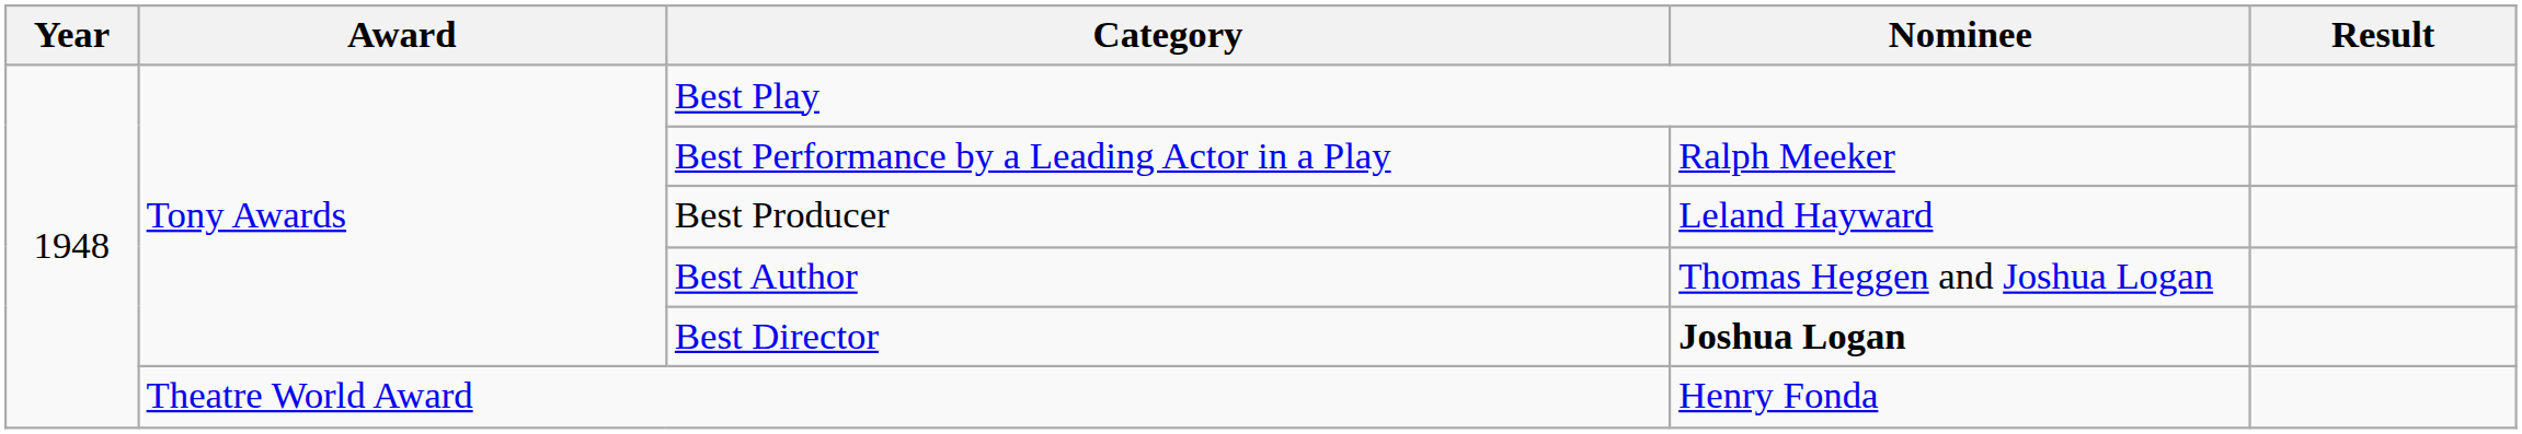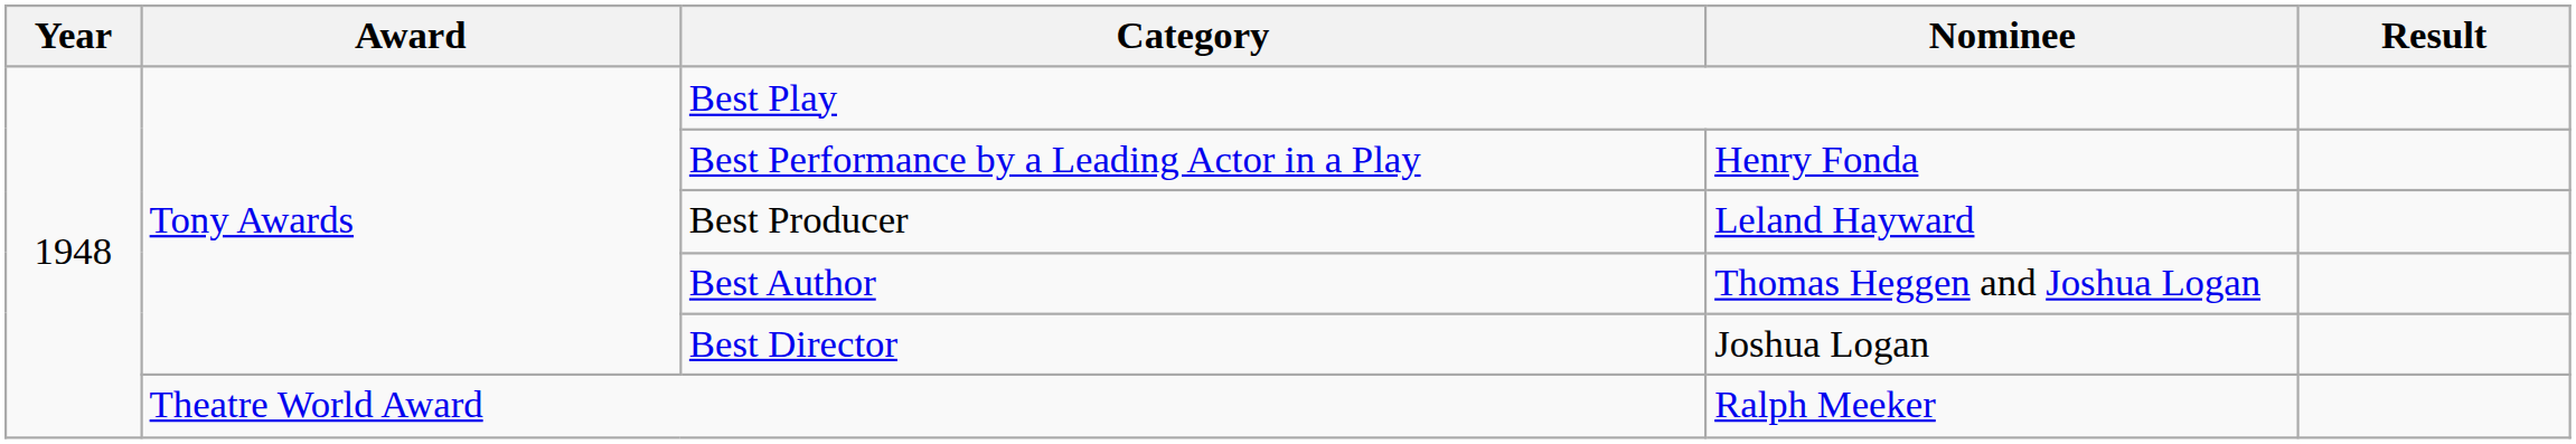Best Performance by a Leading Actor in a Play | Nominee: Ralph Meeker -> Henry Fonda
Best Director | Nominee: bold -> normal
Theatre World Award | Nominee: Henry Fonda -> Ralph Meeker
